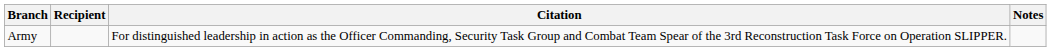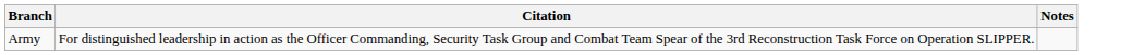- column: Recipient
